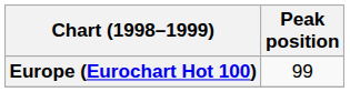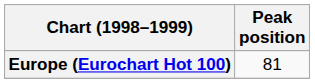Europe (Eurochart Hot 100) | Peak position: 99 -> 81
